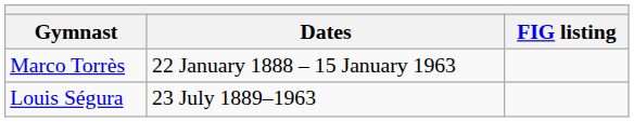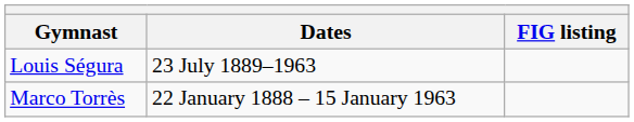rows swapped: Louis Ségura <-> Marco Torrès
